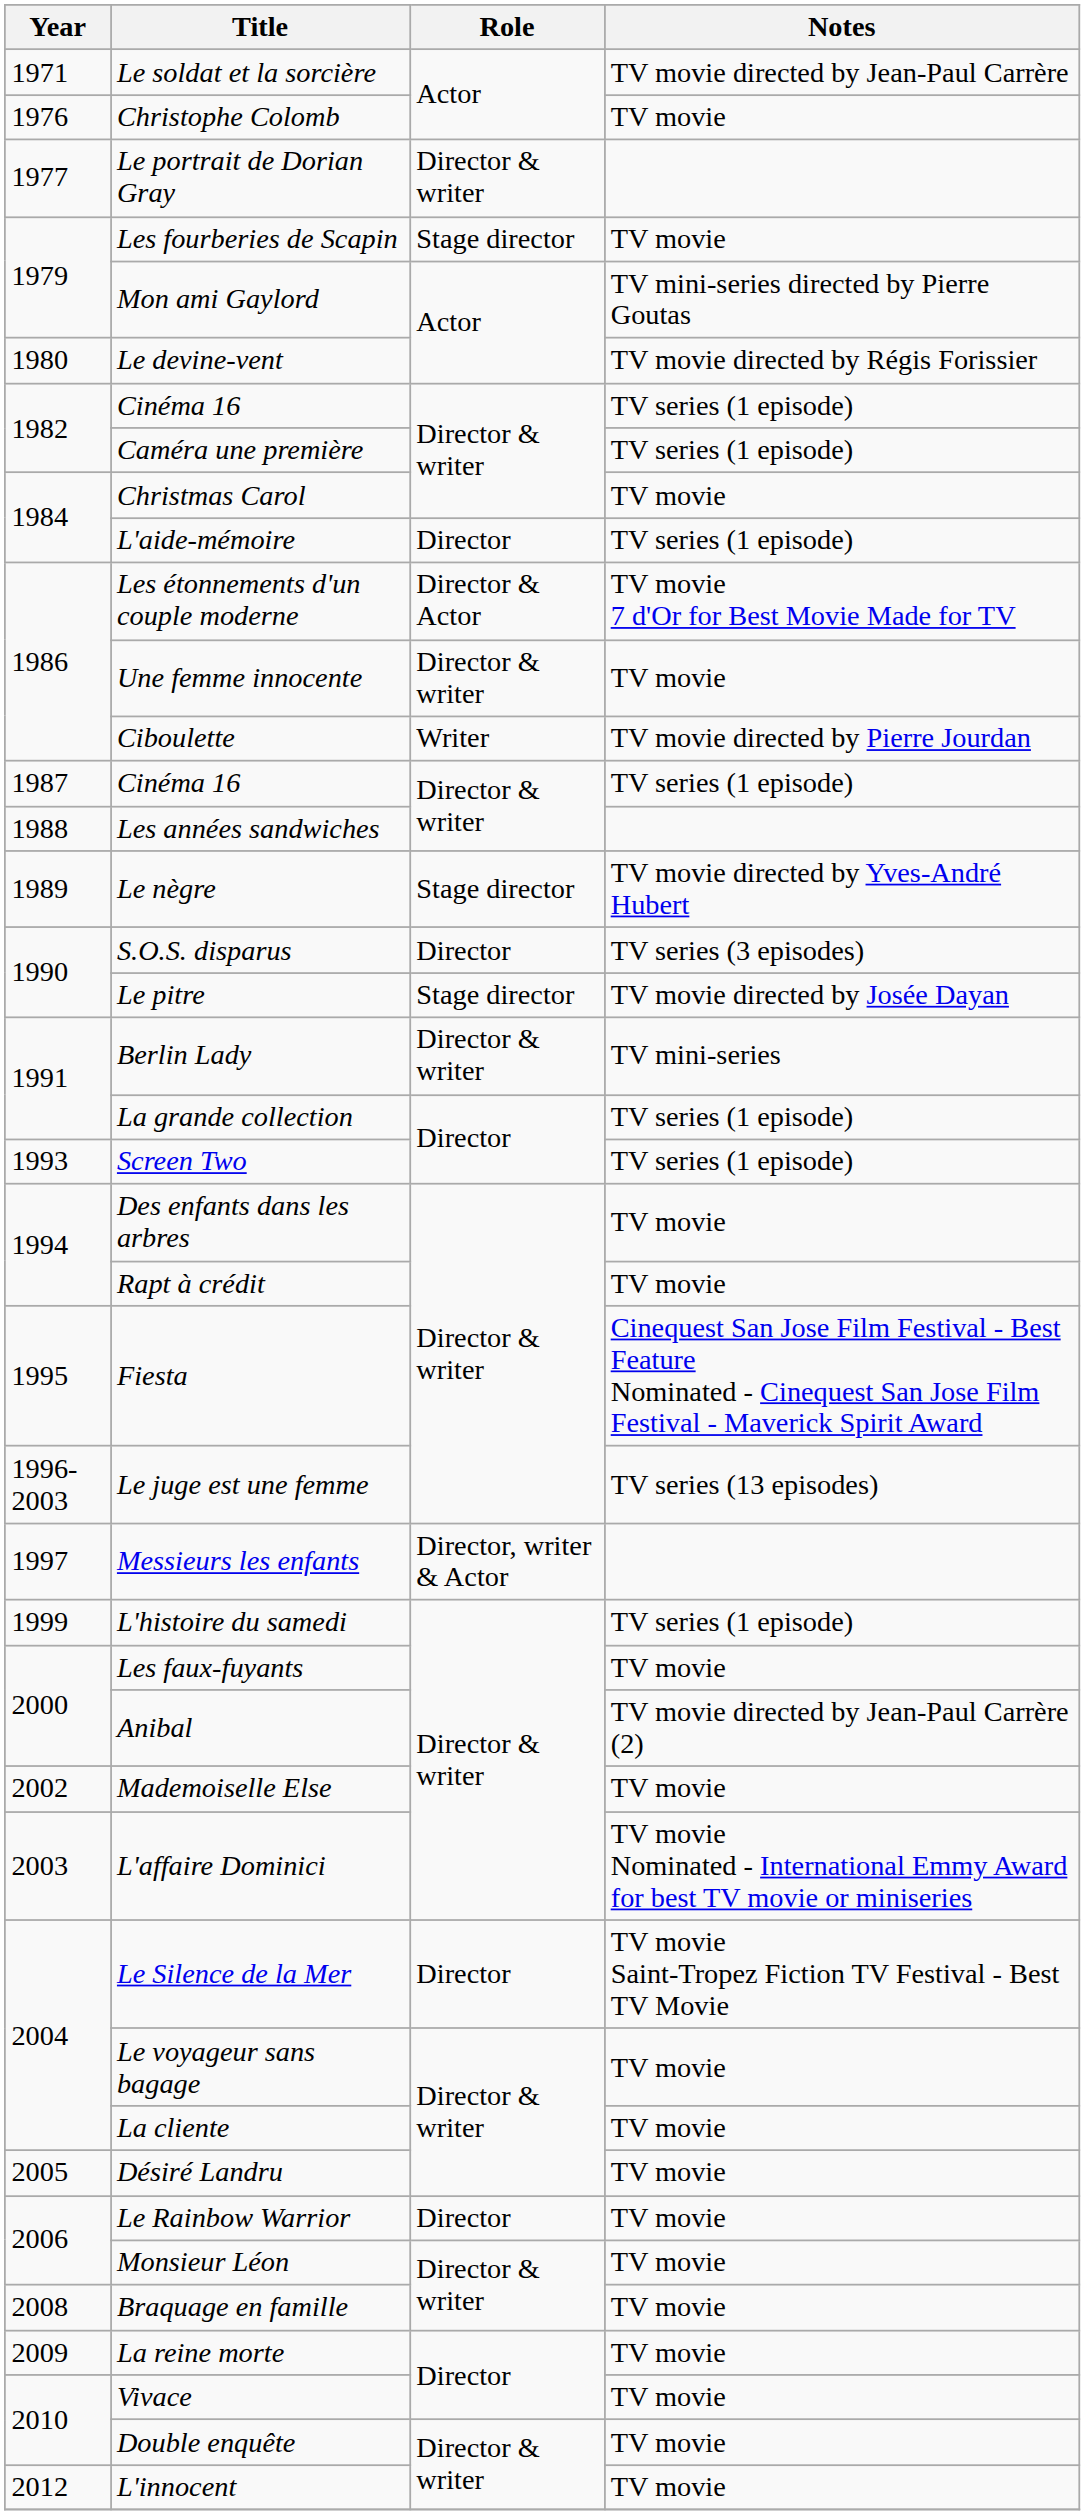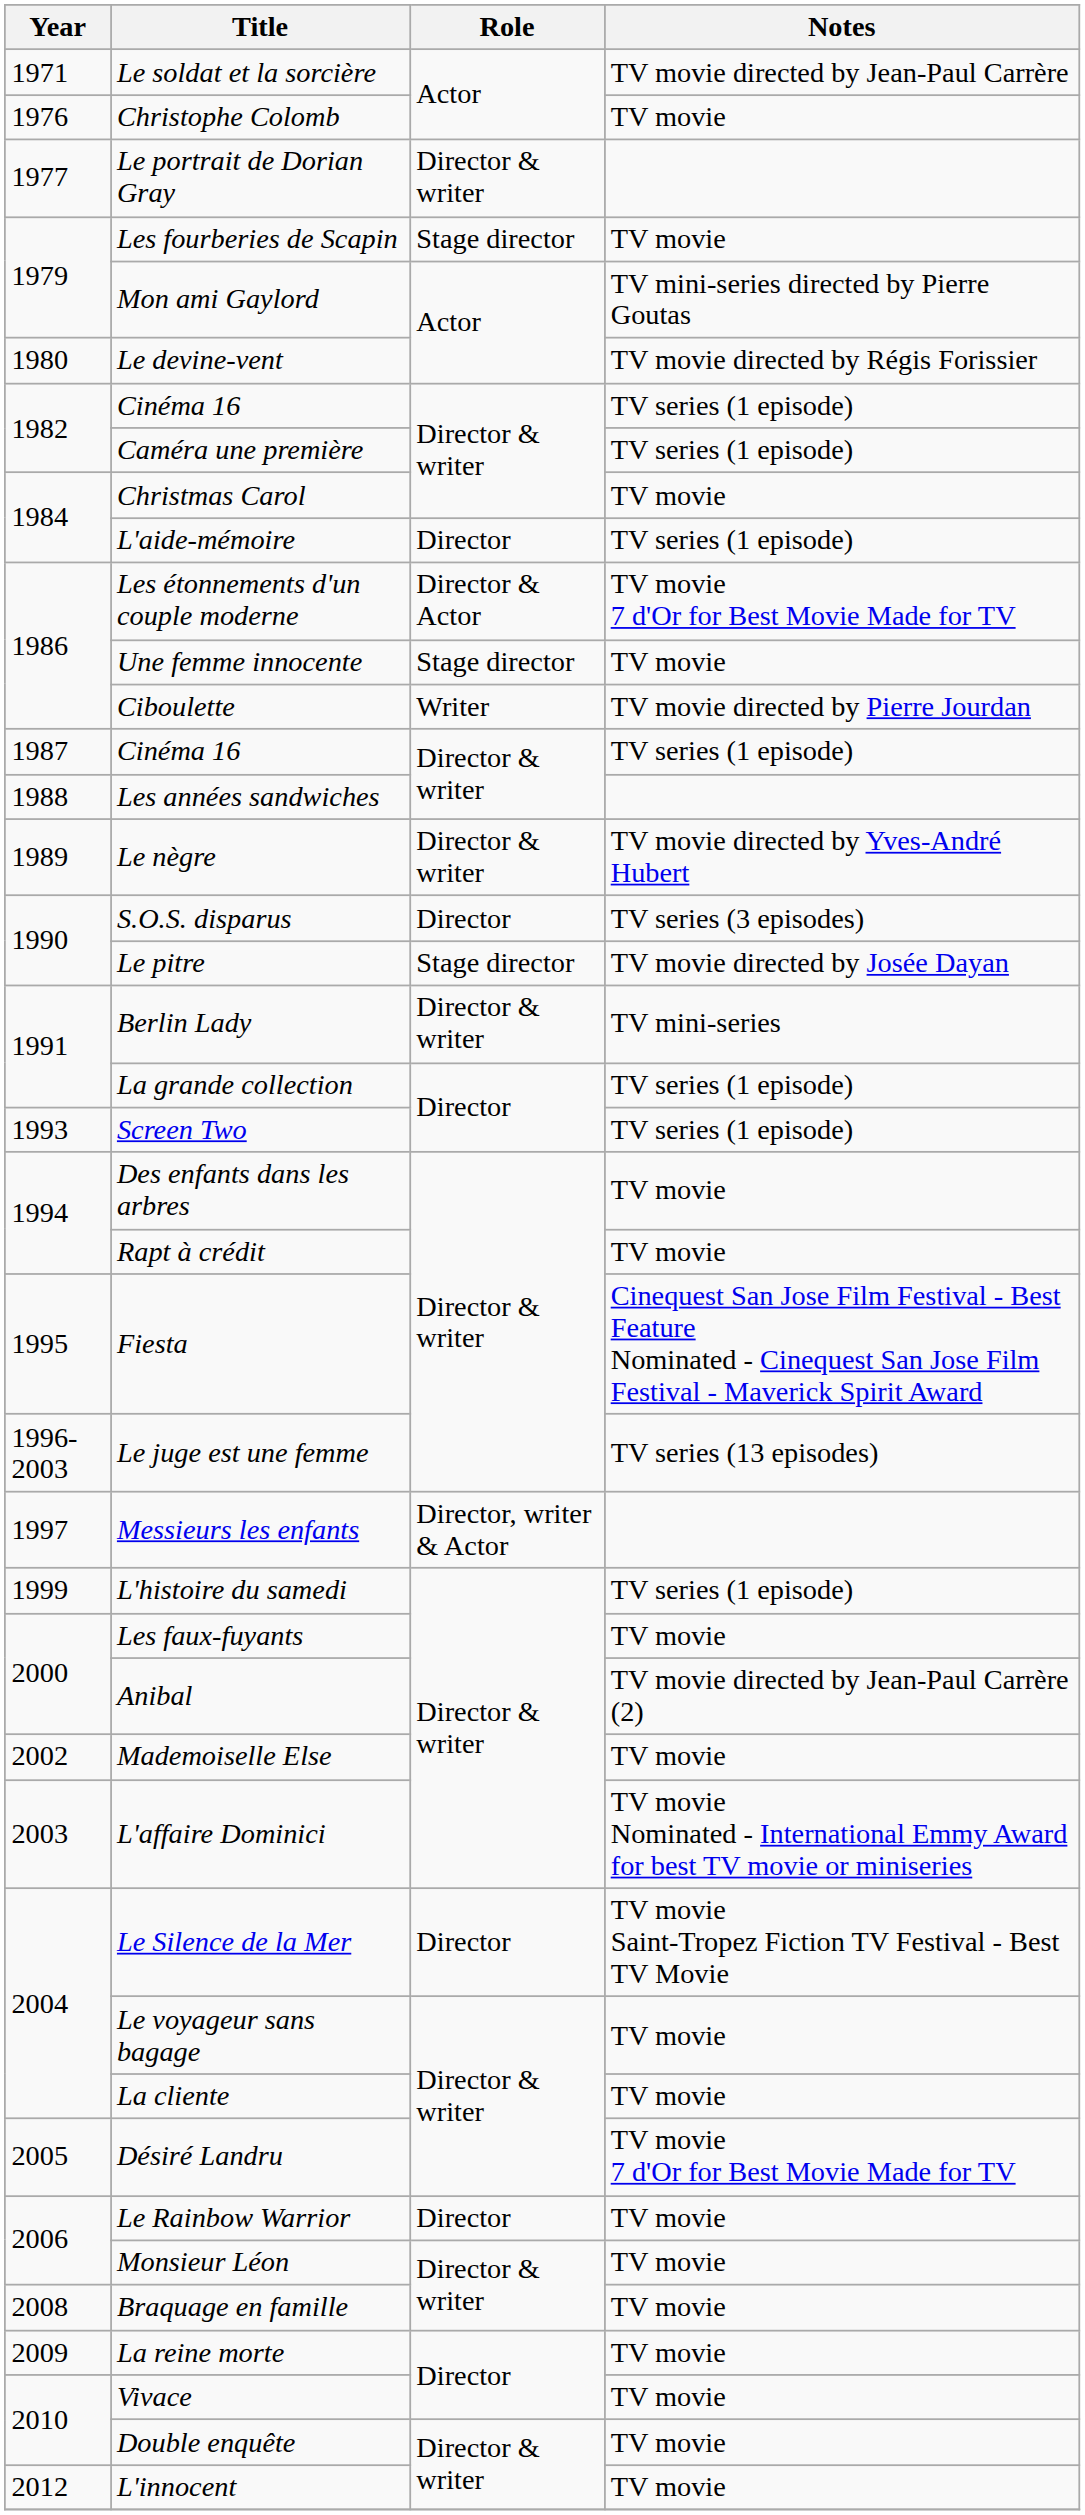Une femme innocente | Role: Director & writer -> Stage director
Le nègre | Role: Stage director -> Director & writer
Désiré Landru | Notes: TV movie -> TV movie 7 d'Or for Best Movie Made for TV
